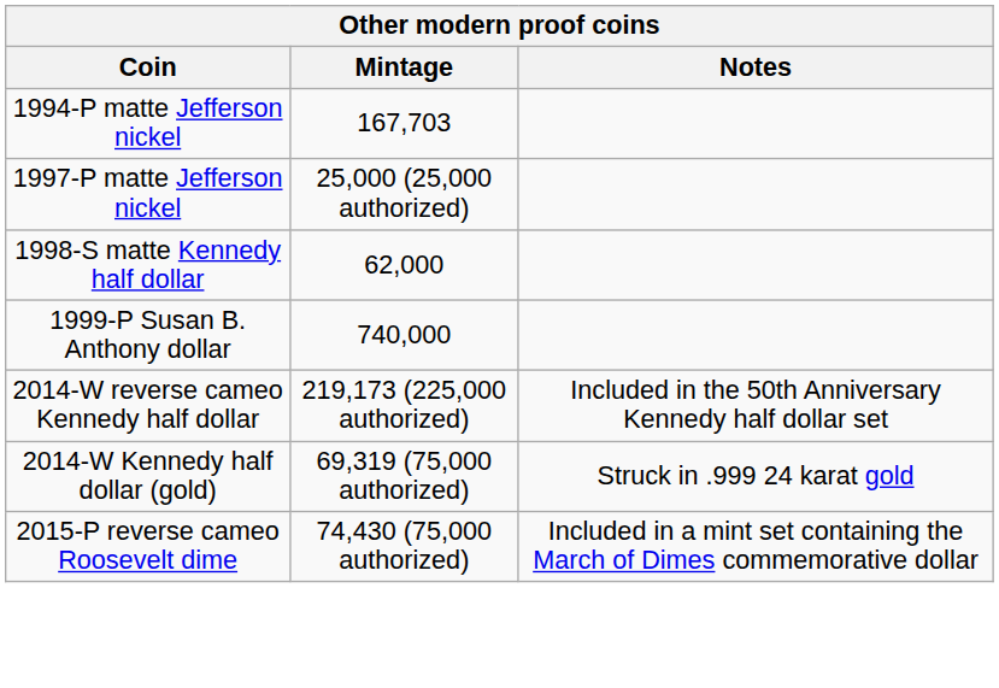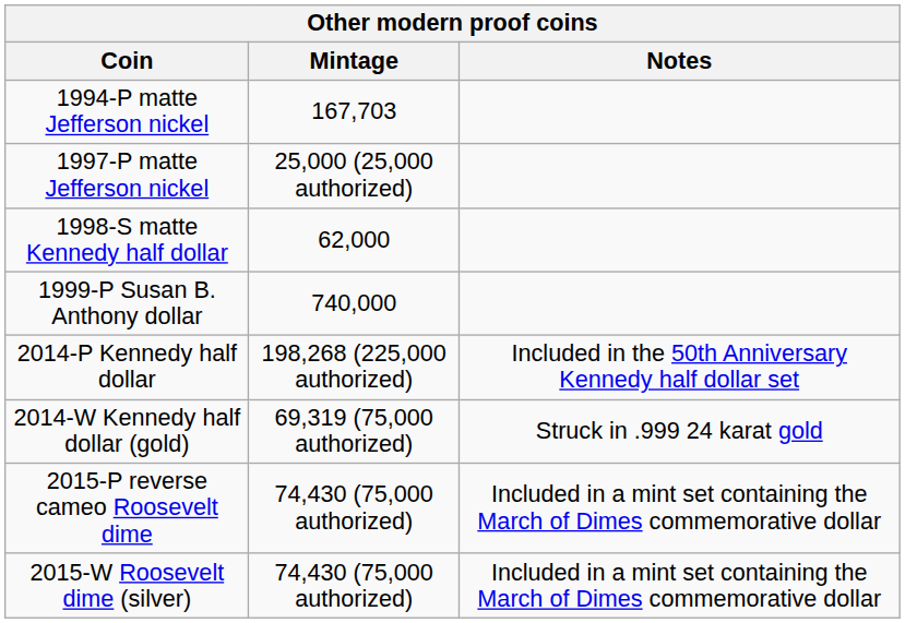+ row: 2014-P Kennedy half dollar | 198,268 (225,000 authorized) | Included in the 50th Anniversary Kennedy half dollar set
- row: 2014-W reverse cameo Kennedy half dollar | 219,173 (225,000 authorized) | Included in the 50th Anniversary Kennedy half dollar set
+ row: 2015-W Roosevelt dime (silver) | 74,430 (75,000 authorized) | Included in a mint set containing the March of Dimes commemorative dollar
